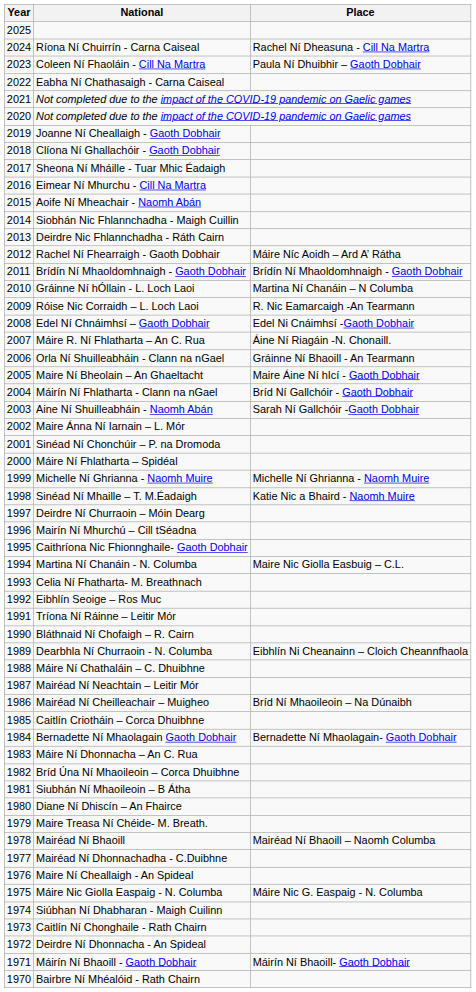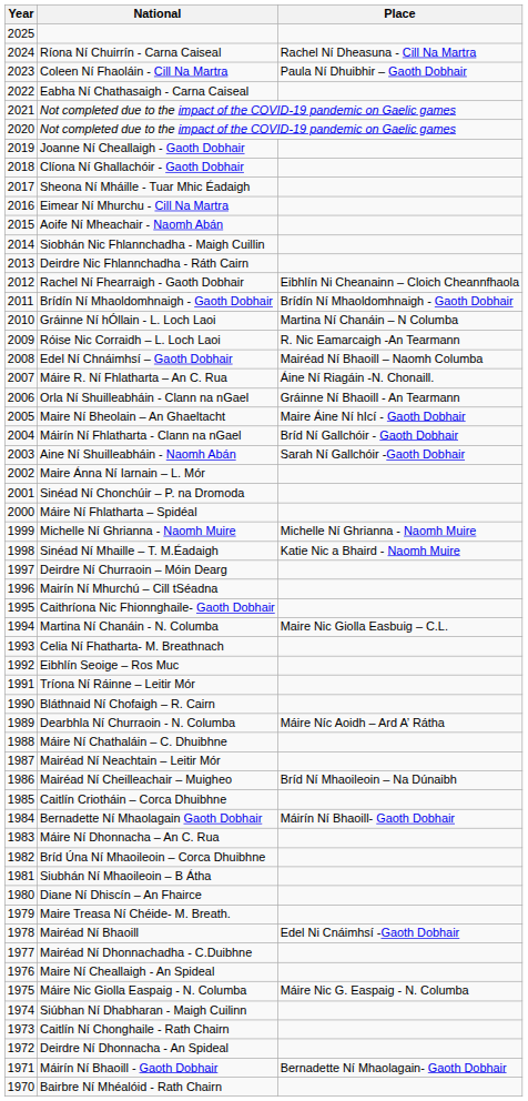Rachel Ní Fhearraigh - Gaoth Dobhair | Place: Máire Níc Aoidh – Ard A’ Rátha -> Eibhlín Ni Cheanainn – Cloich Cheannfhaola
Edel Ní Chnáimhsí – Gaoth Dobhair | Place: Edel Ni Cnáimhsí -Gaoth Dobhair -> Mairéad Ní Bhaoill – Naomh Columba
Dearbhla Ní Churraoin - N. Columba | Place: Eibhlín Ni Cheanainn – Cloich Cheannfhaola -> Máire Níc Aoidh – Ard A’ Rátha
Bernadette Ní Mhaolagain Gaoth Dobhair | Place: Bernadette Ní Mhaolagain- Gaoth Dobhair -> Máirín Ní Bhaoill- Gaoth Dobhair
Mairéad Ní Bhaoill | Place: Mairéad Ní Bhaoill – Naomh Columba -> Edel Ni Cnáimhsí -Gaoth Dobhair
Máirín Ní Bhaoill - Gaoth Dobhair | Place: Máirín Ní Bhaoill- Gaoth Dobhair -> Bernadette Ní Mhaolagain- Gaoth Dobhair
